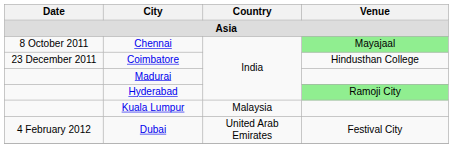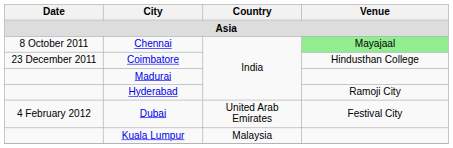Hyderabad | Venue: lightgreen background -> no background
rows swapped: Dubai <-> Kuala Lumpur
